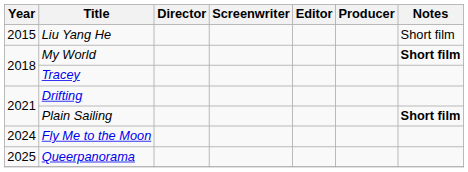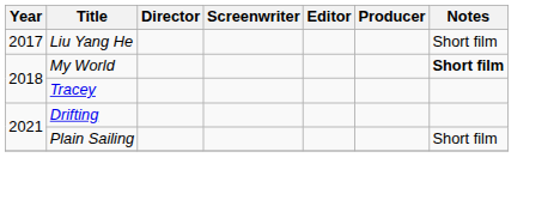Liu Yang He | Year: 2015 -> 2017
Plain Sailing | Notes: bold -> normal
- row: 2024 | Fly Me to the Moon
- row: 2025 | Queerpanorama
